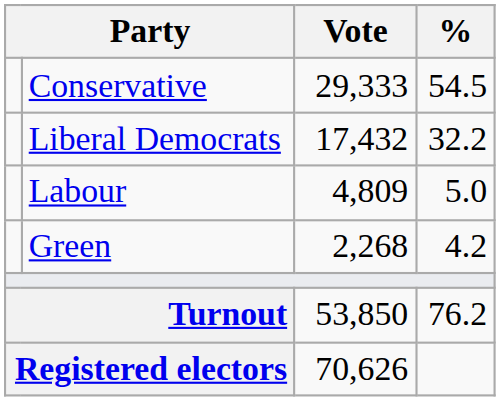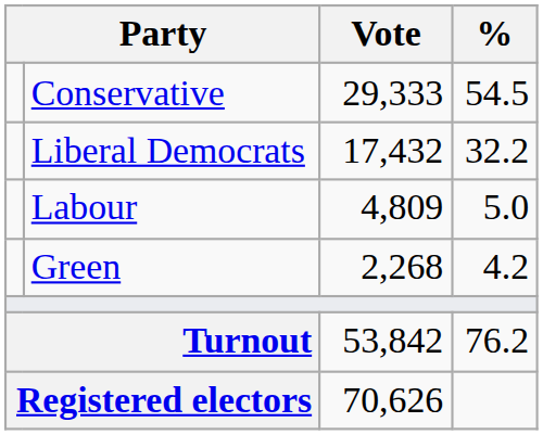Turnout | Vote: 53,850 -> 53,842
